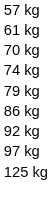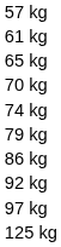+ row: 65 kg
